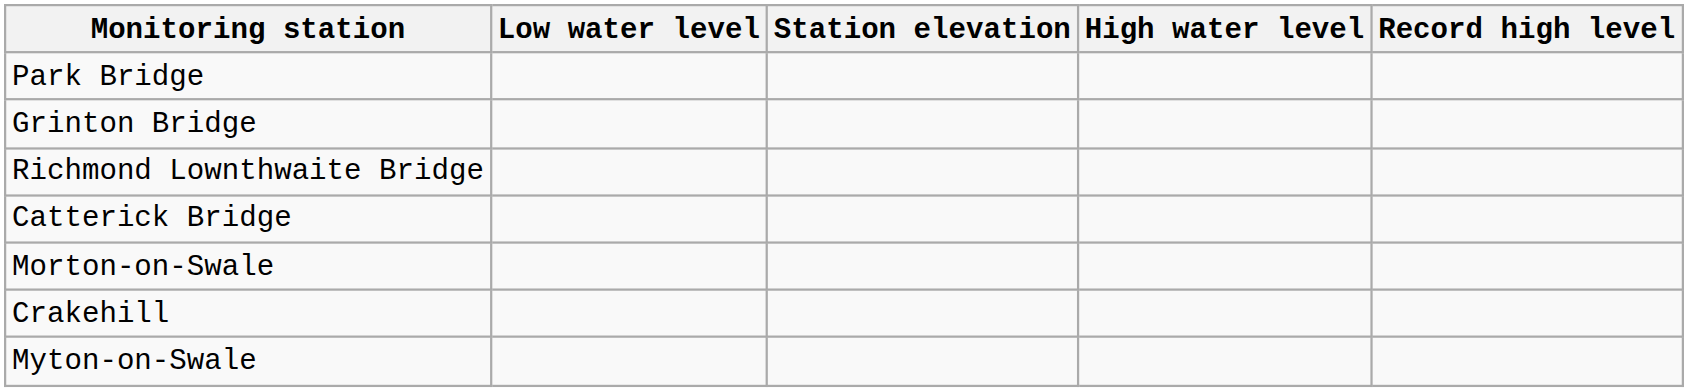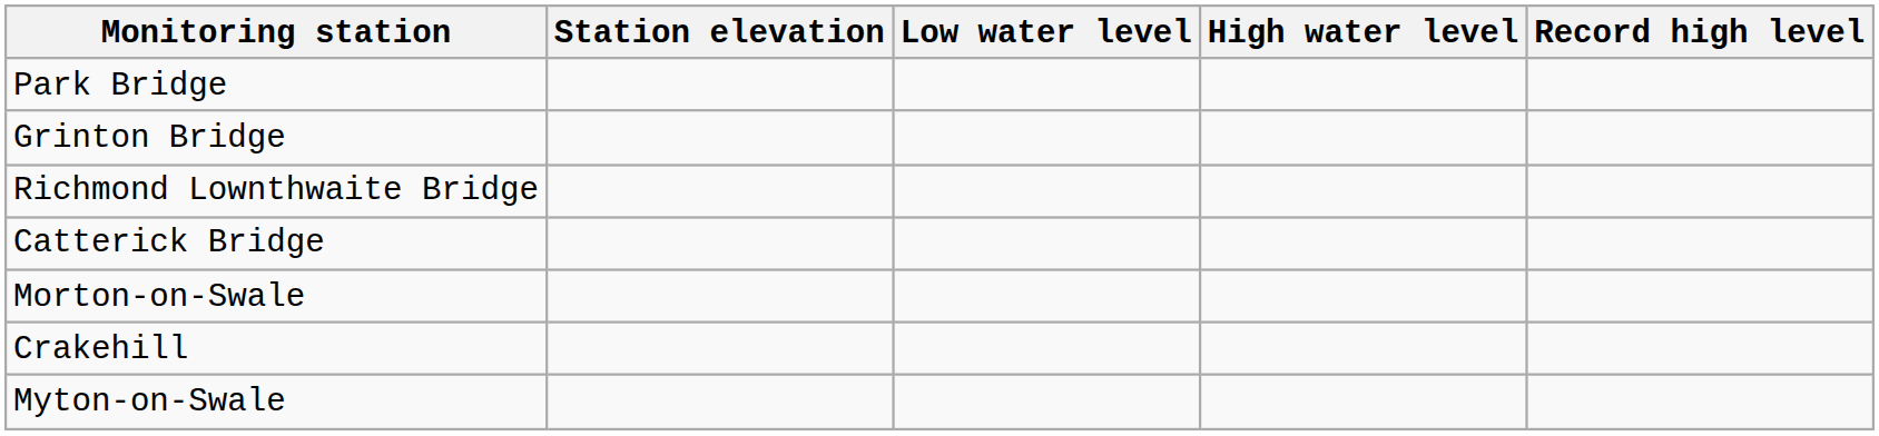columns swapped: Station elevation <-> Low water level
